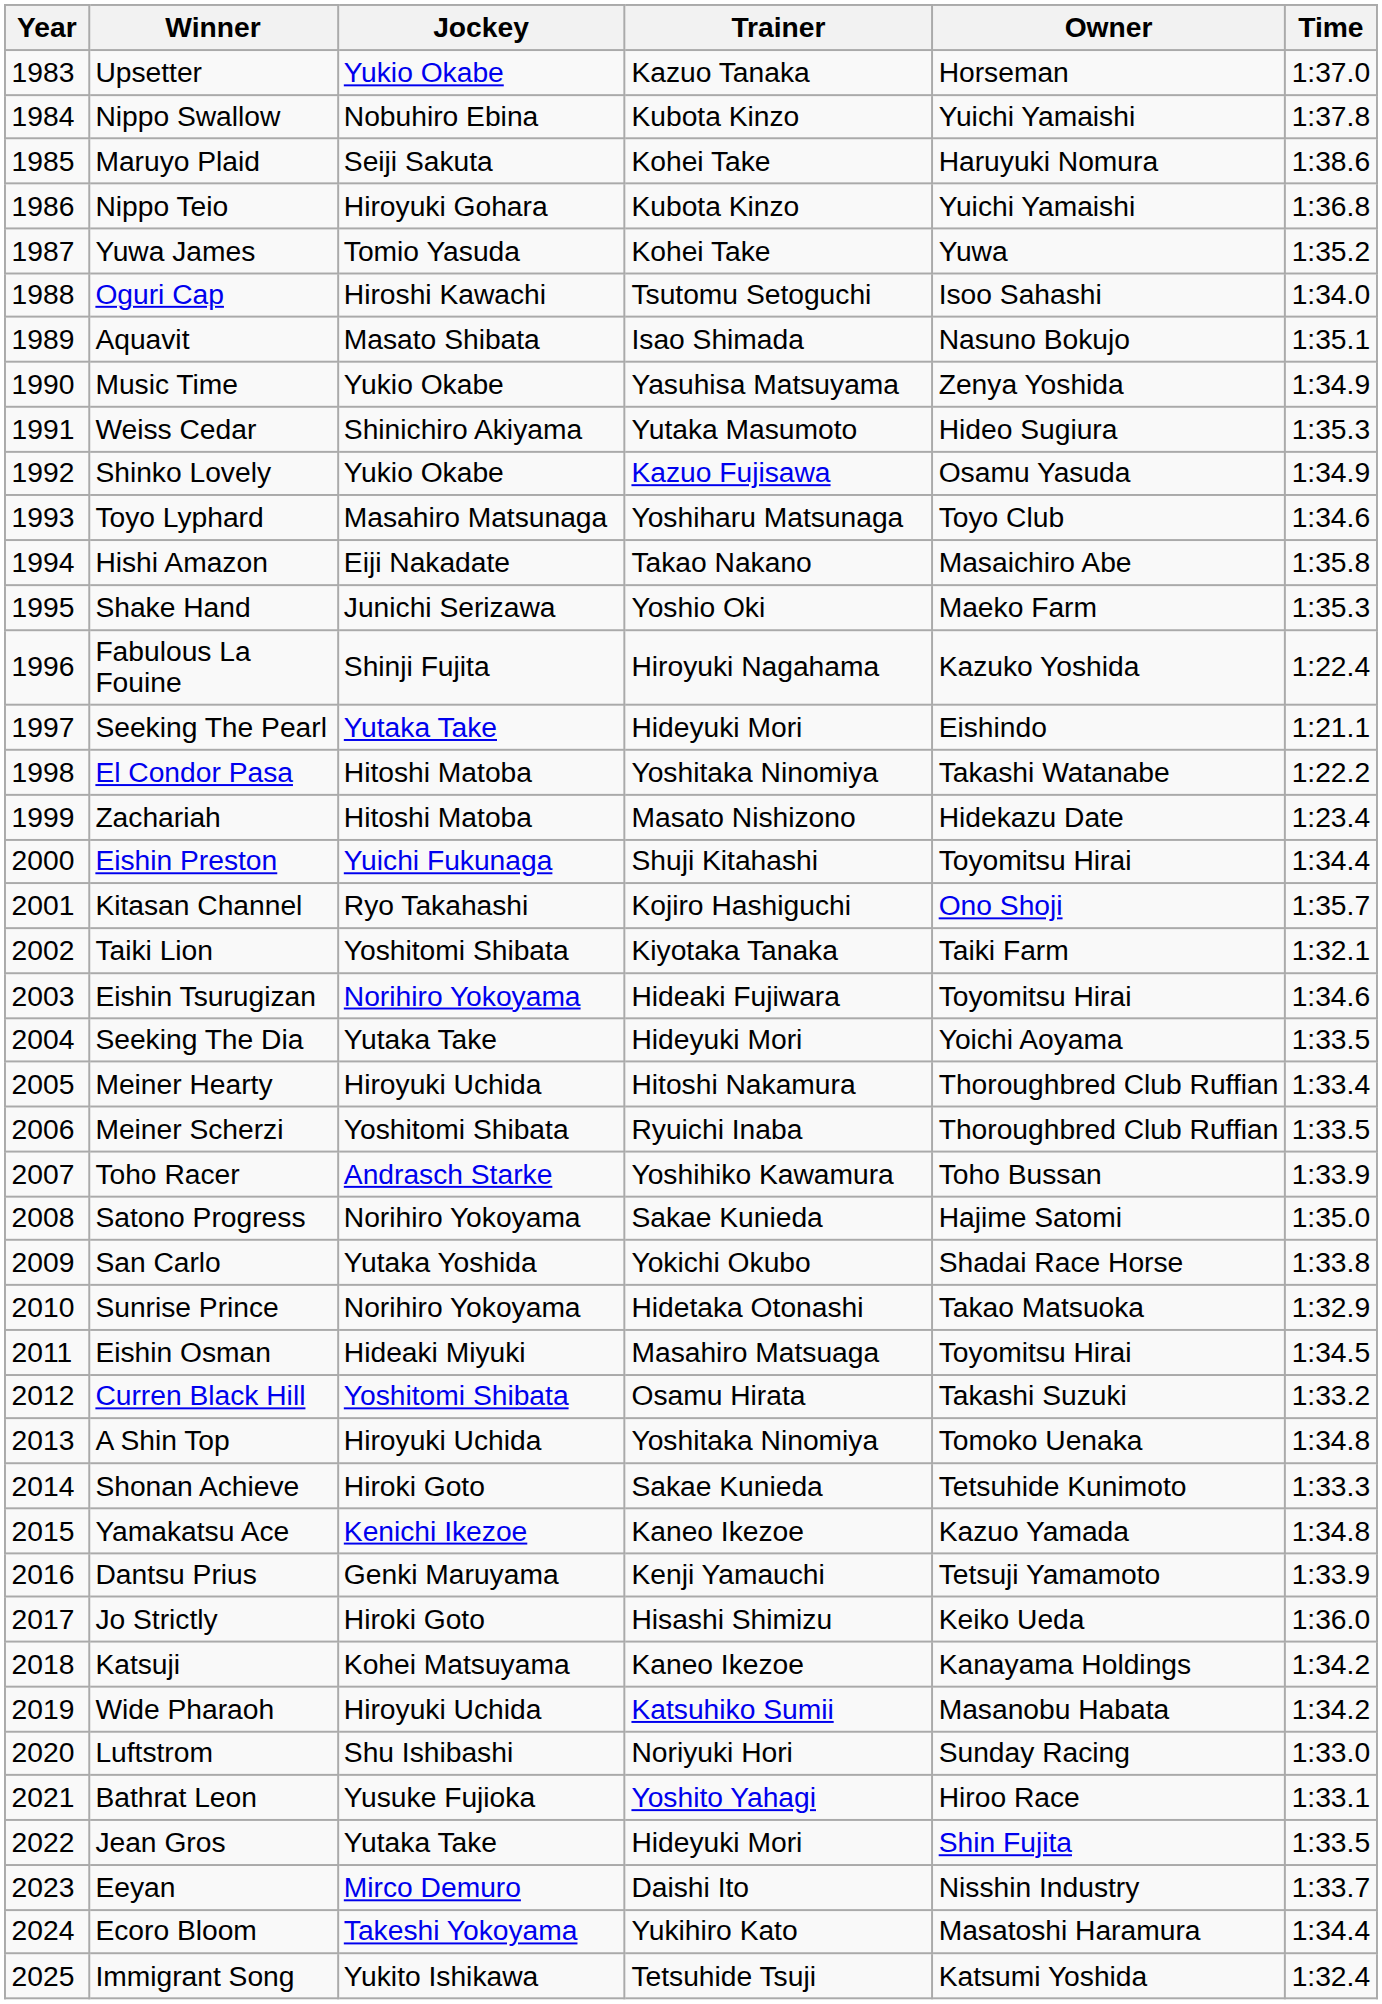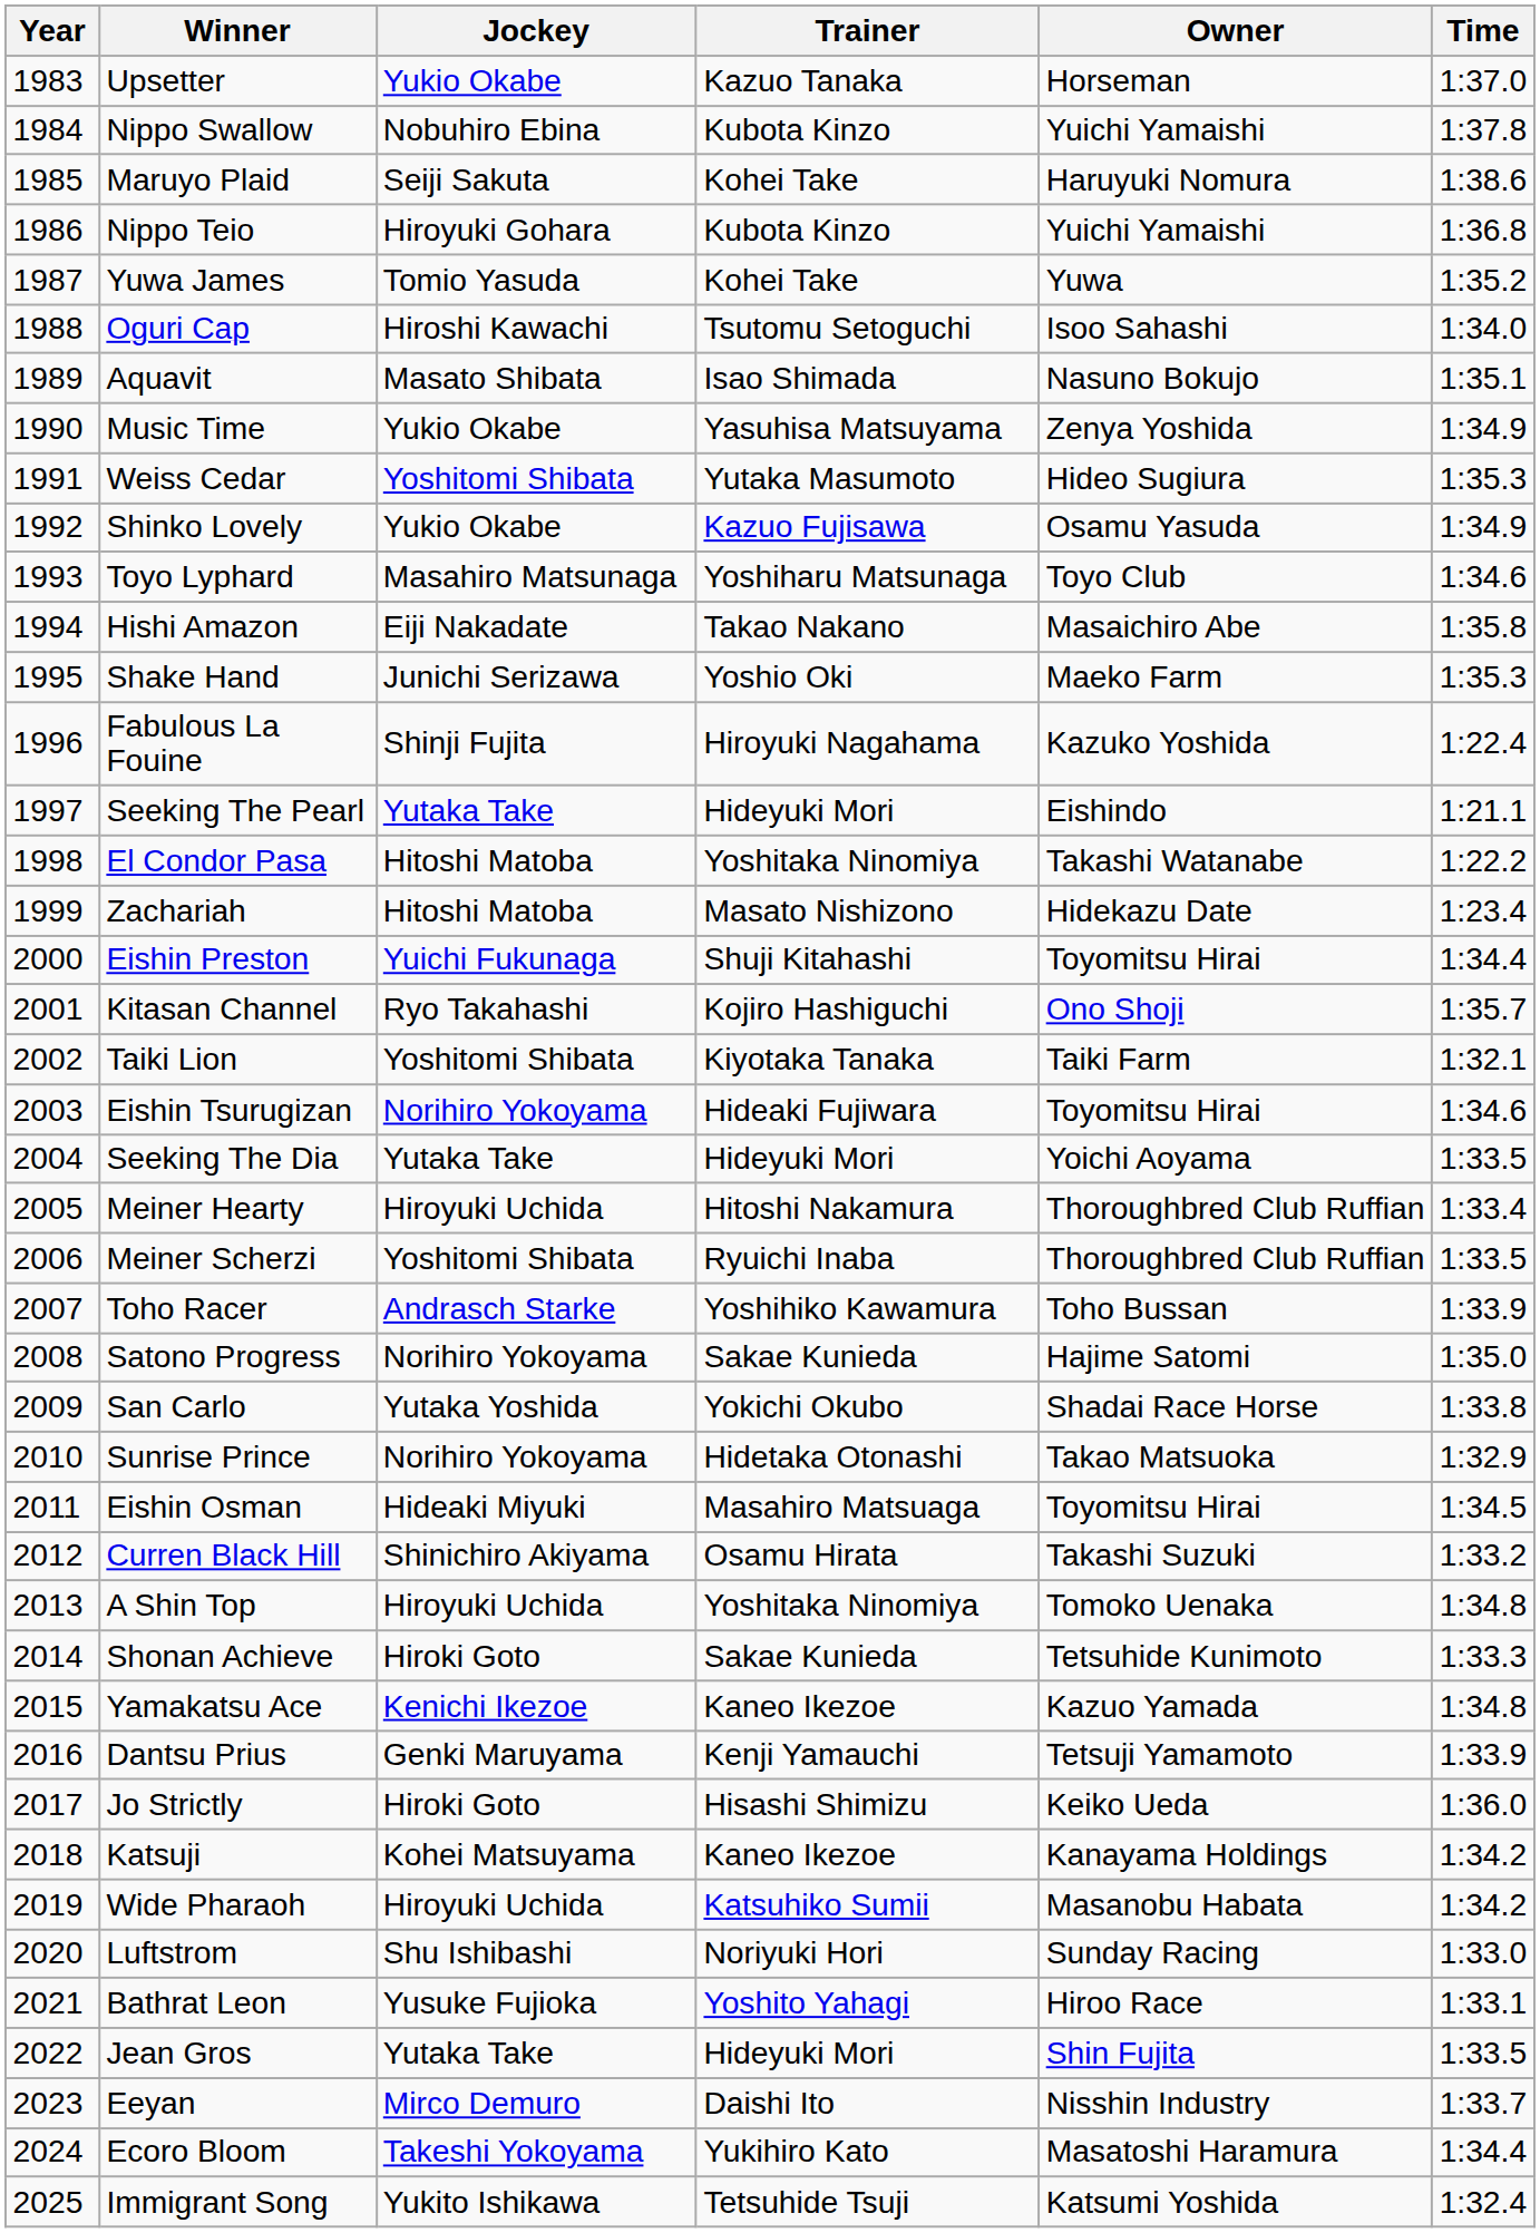Weiss Cedar | Jockey: Shinichiro Akiyama -> Yoshitomi Shibata
Curren Black Hill | Jockey: Yoshitomi Shibata -> Shinichiro Akiyama
